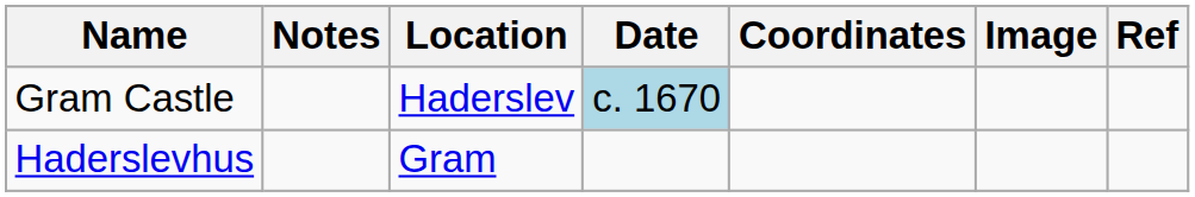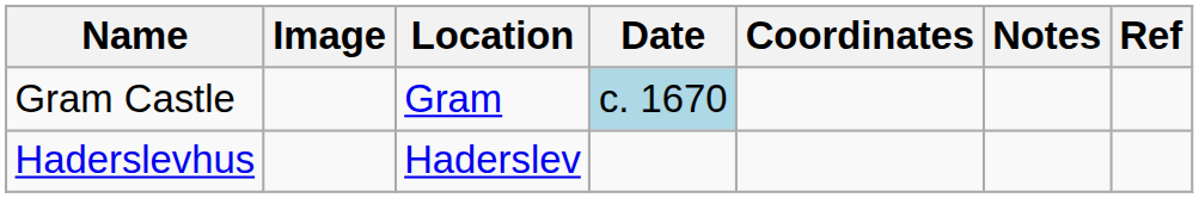columns swapped: Image <-> Notes
Gram Castle | Location: Haderslev -> Gram
Haderslevhus | Location: Gram -> Haderslev
